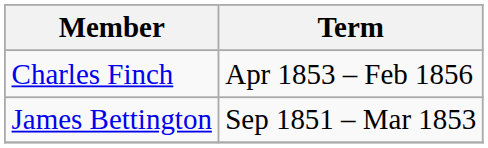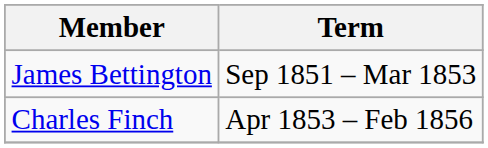rows swapped: James Bettington <-> Charles Finch
